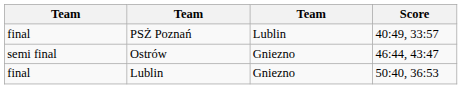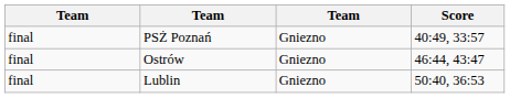PSŻ Poznań | column 3: Lublin -> Gniezno
Ostrów | column 1: semi final -> final
